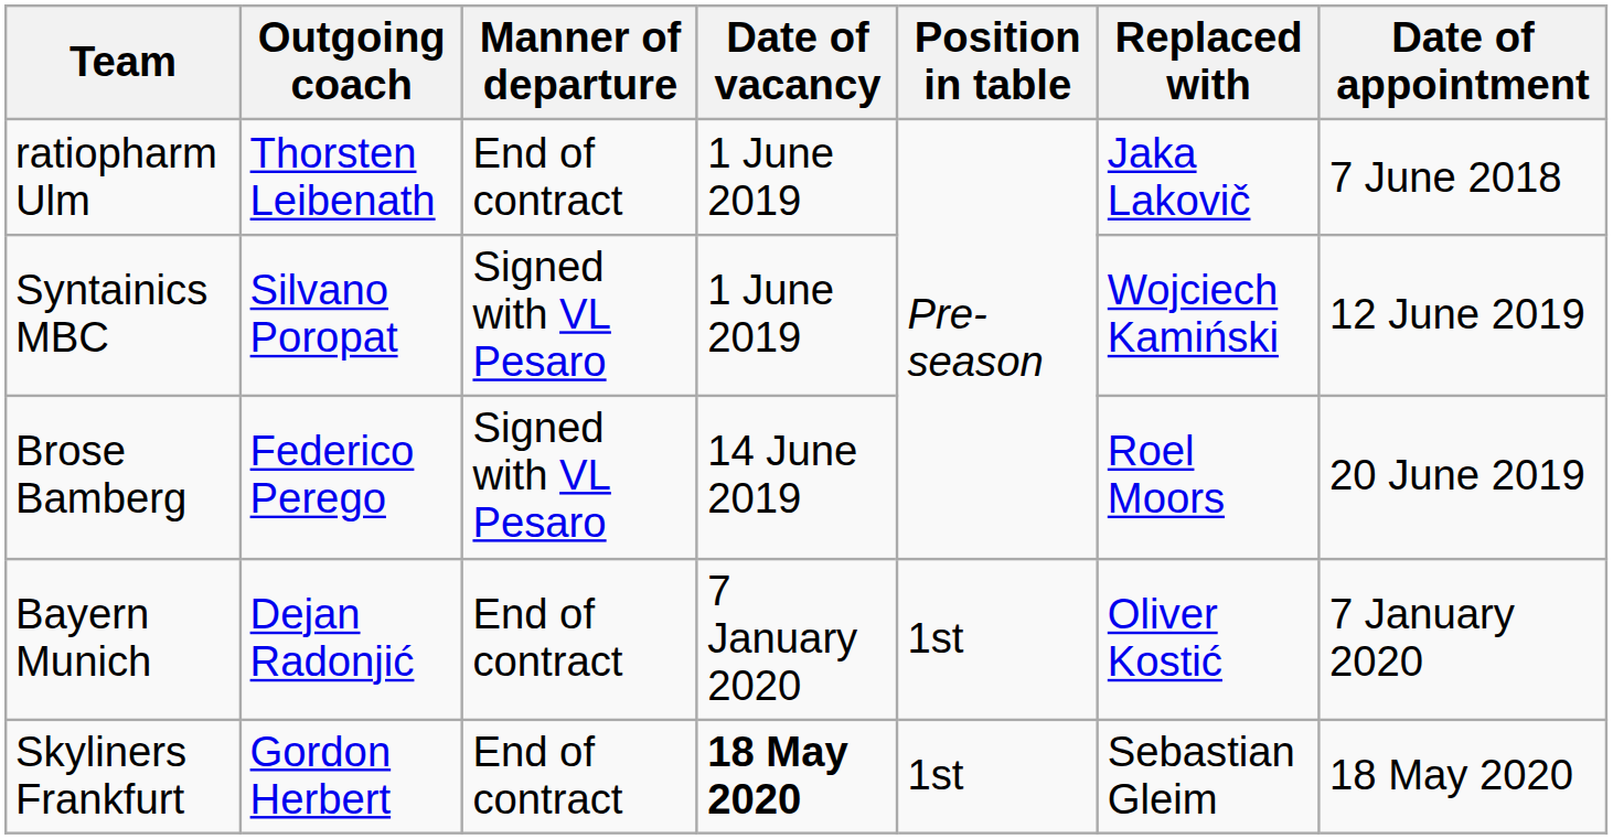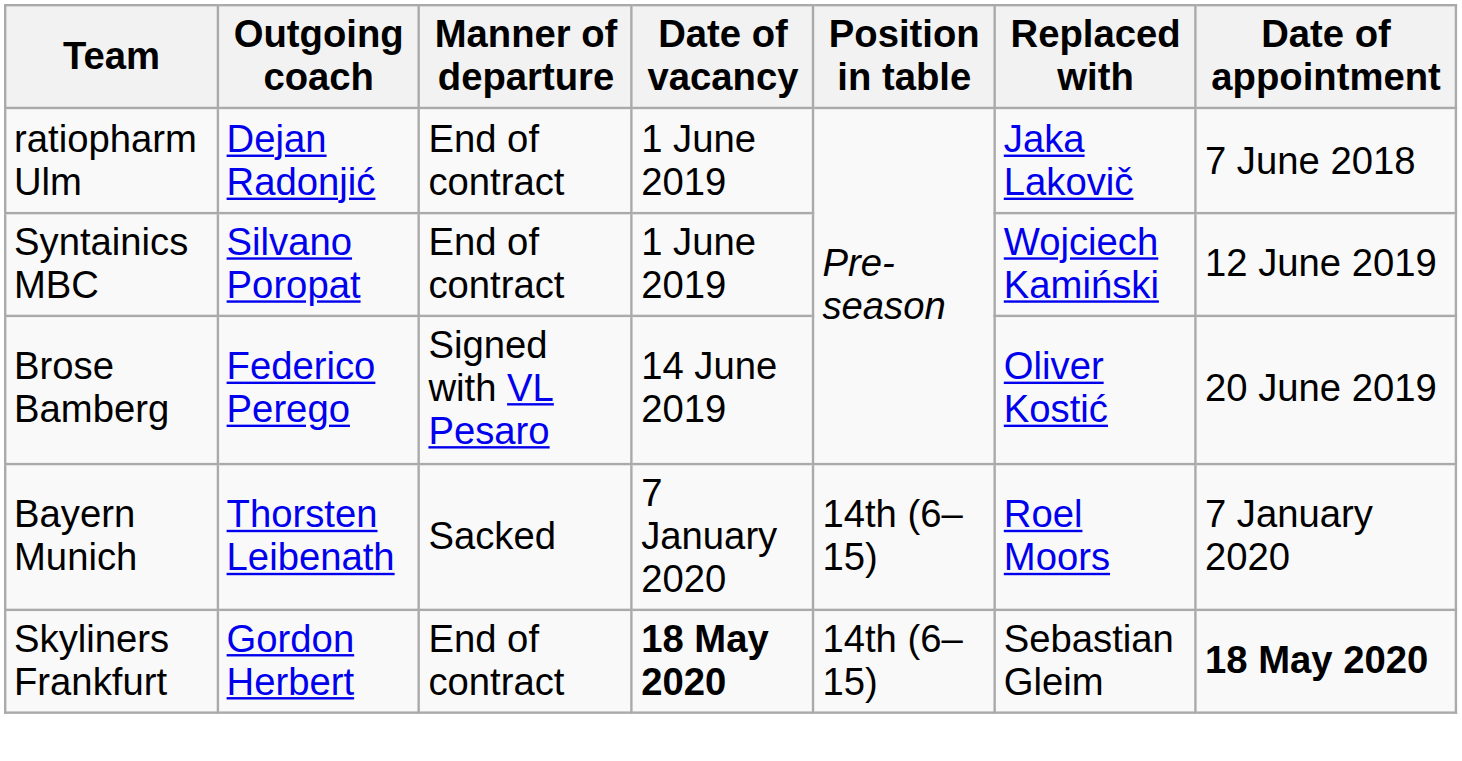ratiopharm Ulm | Outgoing coach: Thorsten Leibenath -> Dejan Radonjić
Syntainics MBC | Manner of departure: Signed with VL Pesaro -> End of contract
Brose Bamberg | Replaced with: Roel Moors -> Oliver Kostić
Bayern Munich | Outgoing coach: Dejan Radonjić -> Thorsten Leibenath
Bayern Munich | Manner of departure: End of contract -> Sacked
Bayern Munich | Position in table: 1st -> 14th (6–15)
Bayern Munich | Replaced with: Oliver Kostić -> Roel Moors
Skyliners Frankfurt | Position in table: 1st -> 14th (6–15)
Skyliners Frankfurt | Date of appointment: normal -> bold
